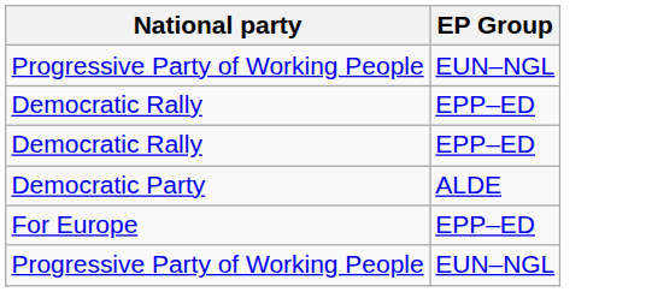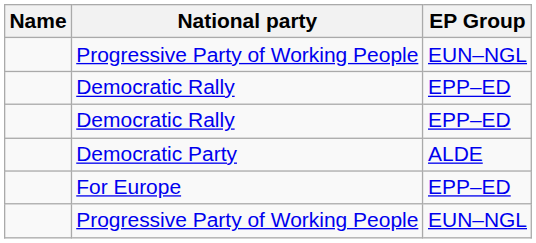+ column: Name
